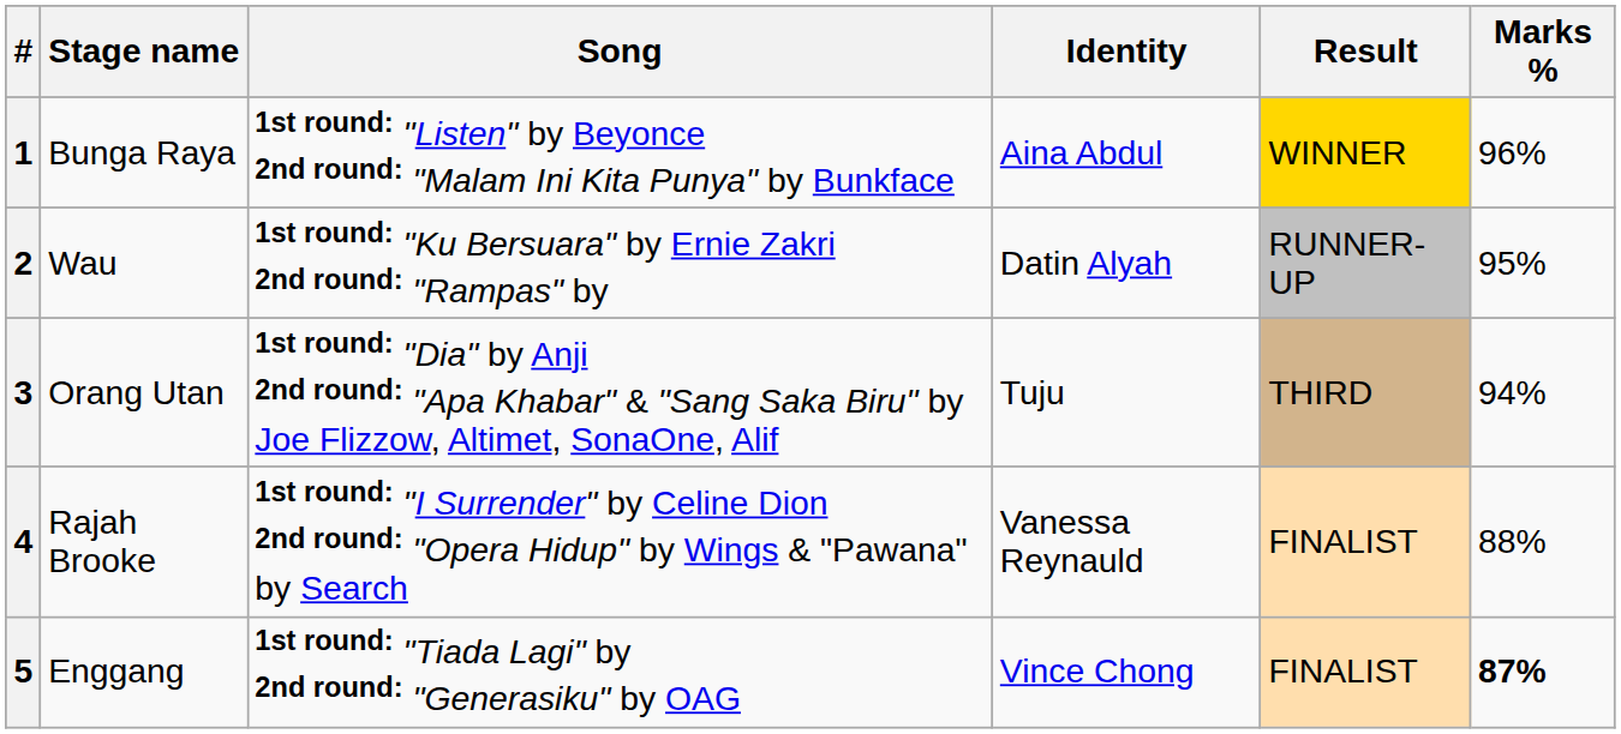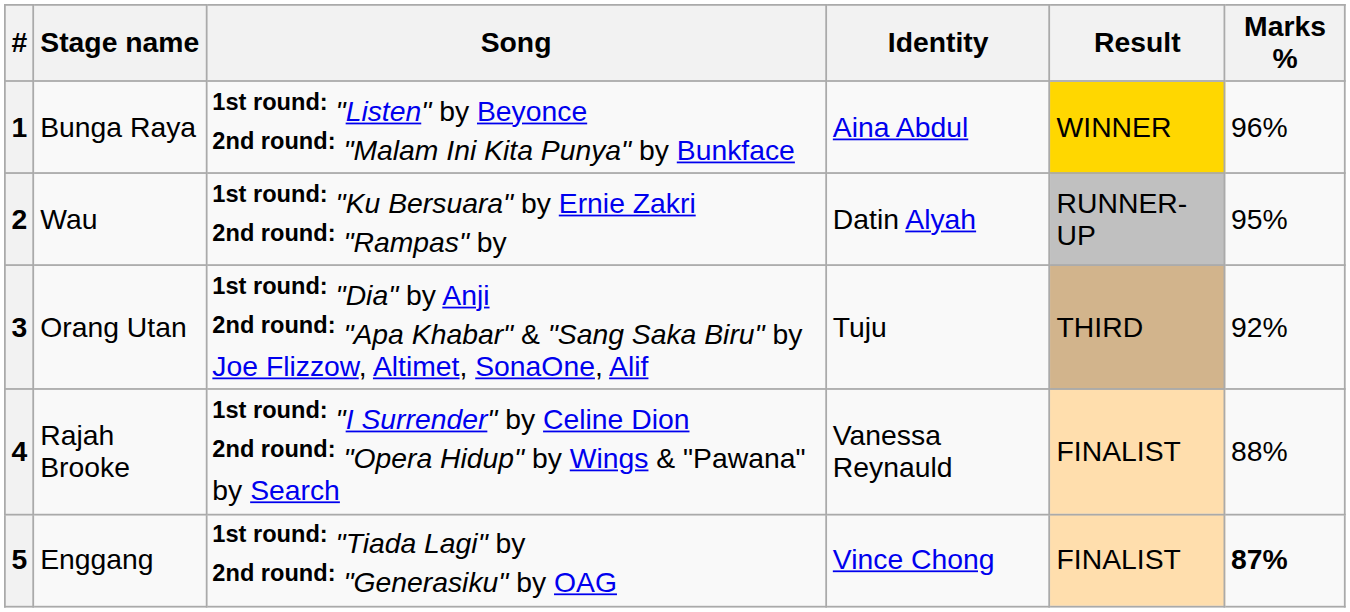3 | Marks %: 94% -> 92%
